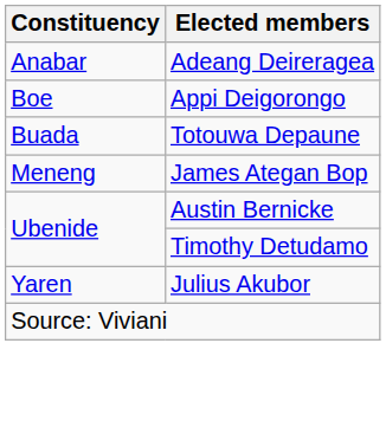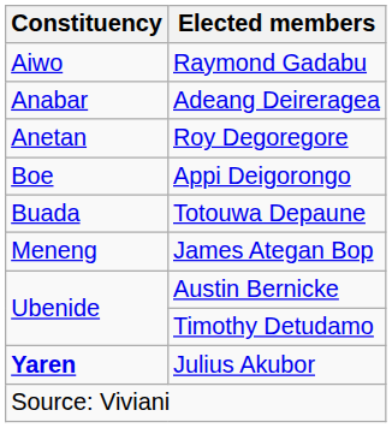+ row: Aiwo | Raymond Gadabu
+ row: Anetan | Roy Degoregore
Julius Akubor | Constituency: normal -> bold
